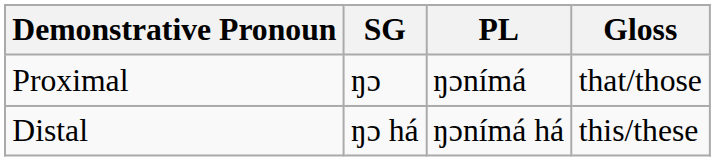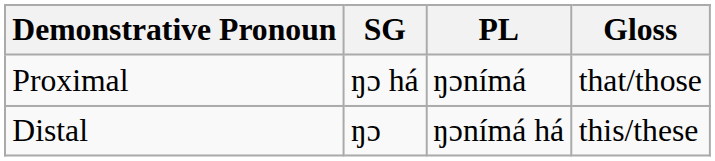Proximal | SG: ŋɔ -> ŋɔ há
Distal | SG: ŋɔ há -> ŋɔ
